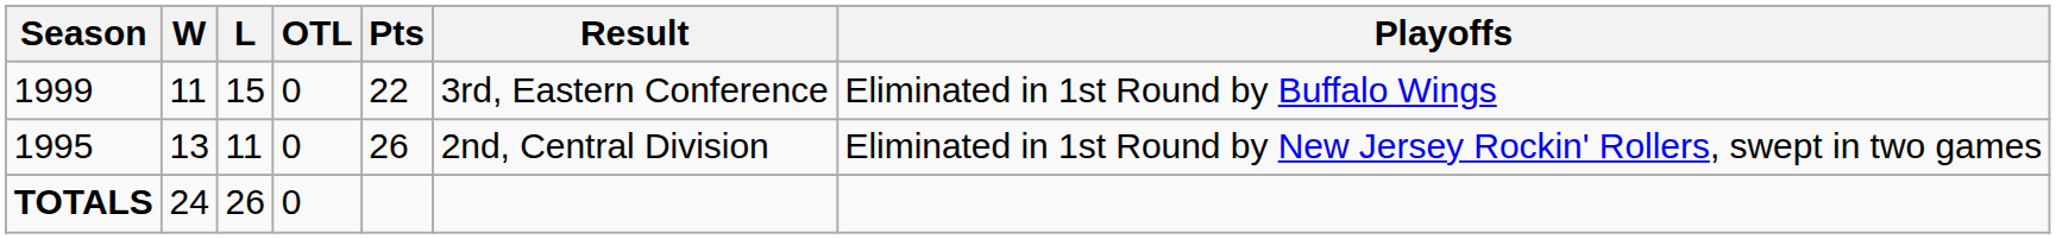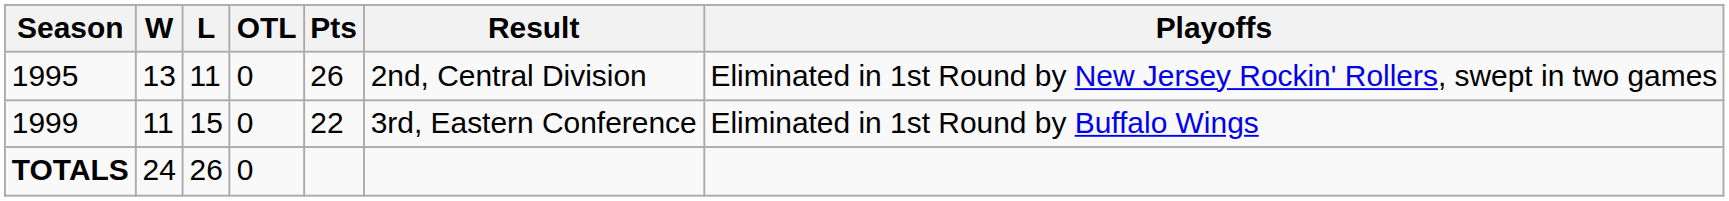rows swapped: 1995 <-> 1999
